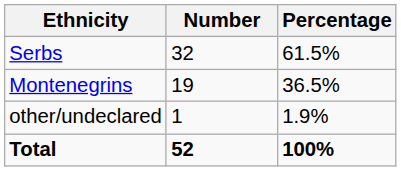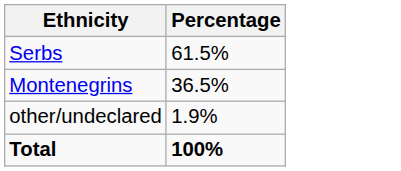- column: Number | 32 | 19 | 1 | 52
